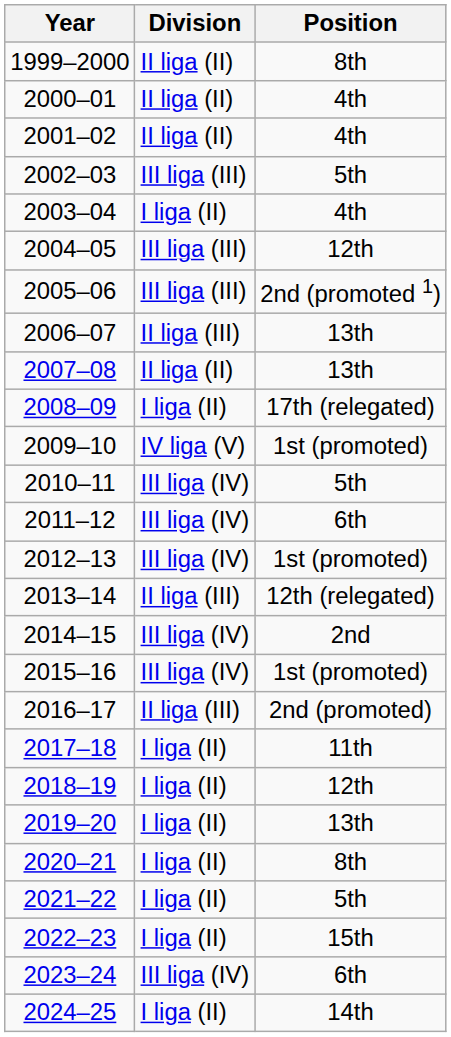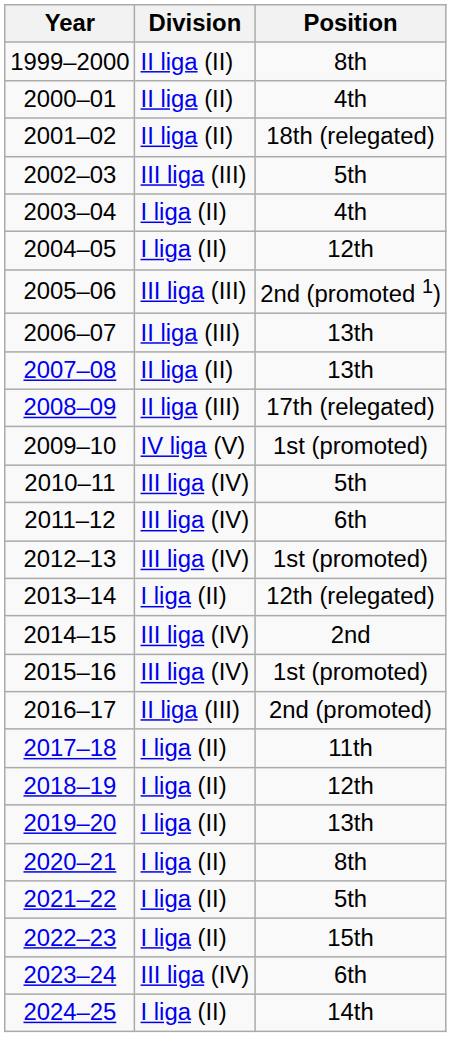2001–02 | Position: 4th -> 18th (relegated)
2004–05 | Division: III liga (III) -> I liga (II)
2008–09 | Division: I liga (II) -> II liga (III)
2013–14 | Division: II liga (III) -> I liga (II)
